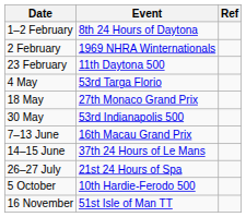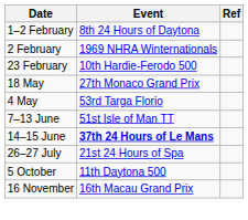23 February | Event: 11th Daytona 500 -> 10th Hardie-Ferodo 500
rows swapped: 4 May <-> 18 May
- row: 30 May | 53rd Indianapolis 500
7–13 June | Event: 16th Macau Grand Prix -> 51st Isle of Man TT
14–15 June | Event: normal -> bold
5 October | Event: 10th Hardie-Ferodo 500 -> 11th Daytona 500
16 November | Event: 51st Isle of Man TT -> 16th Macau Grand Prix
